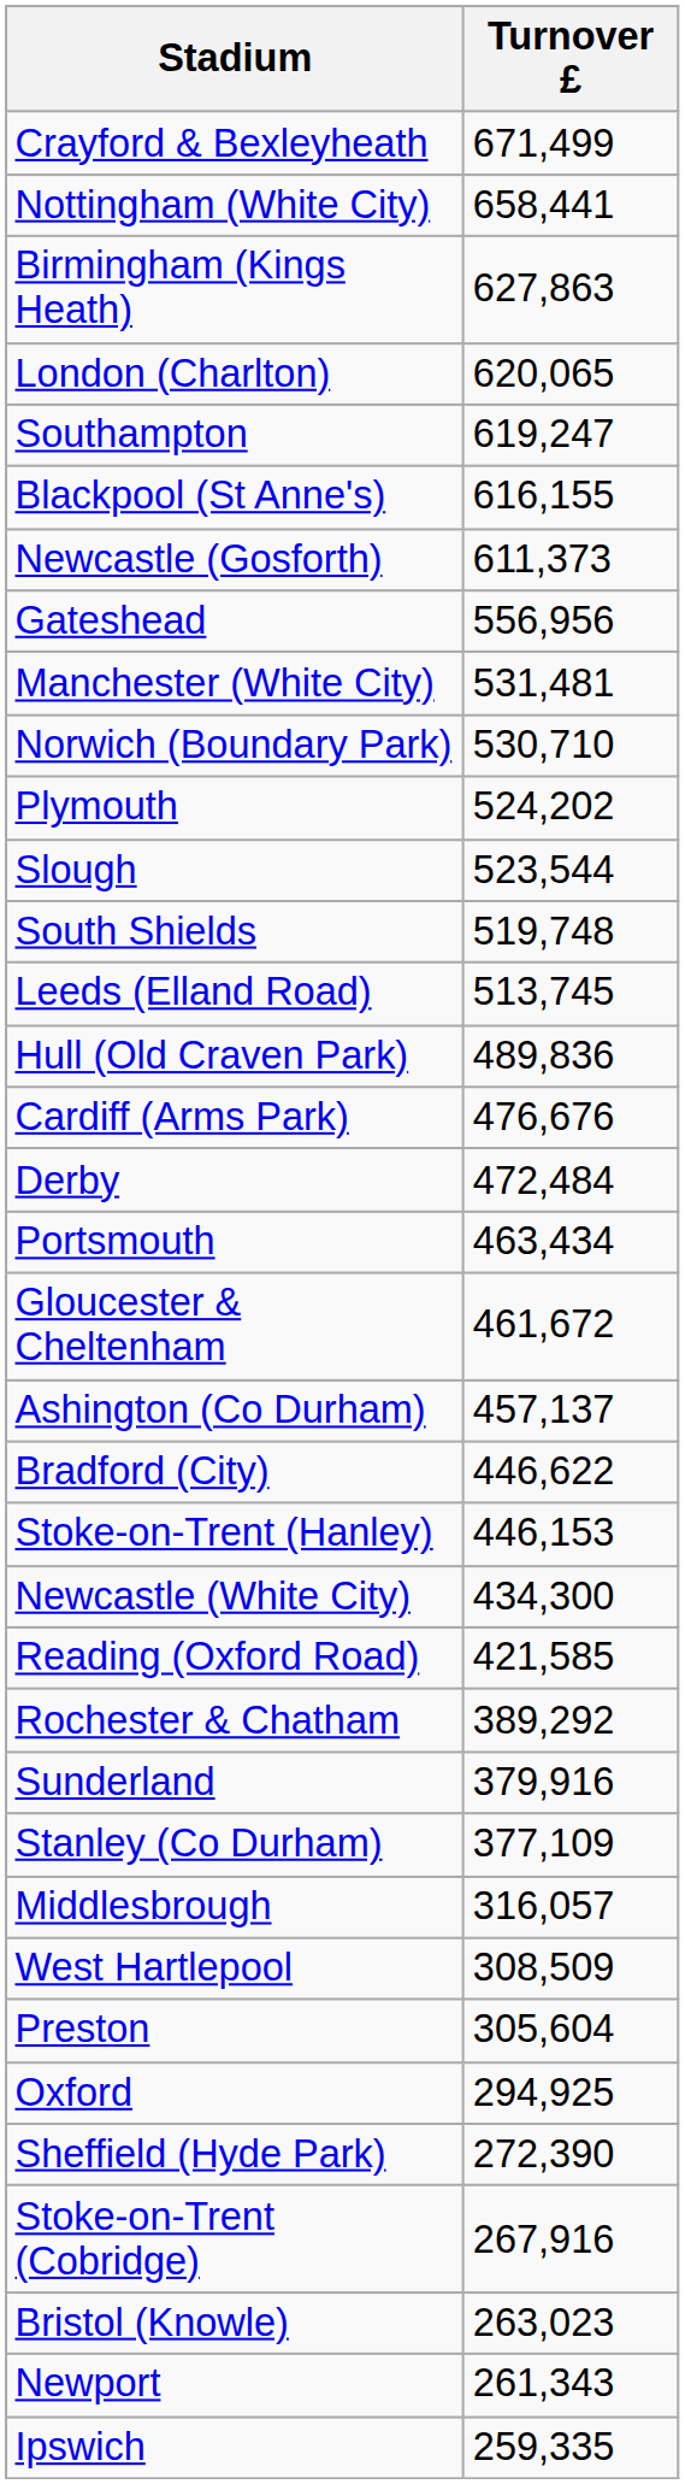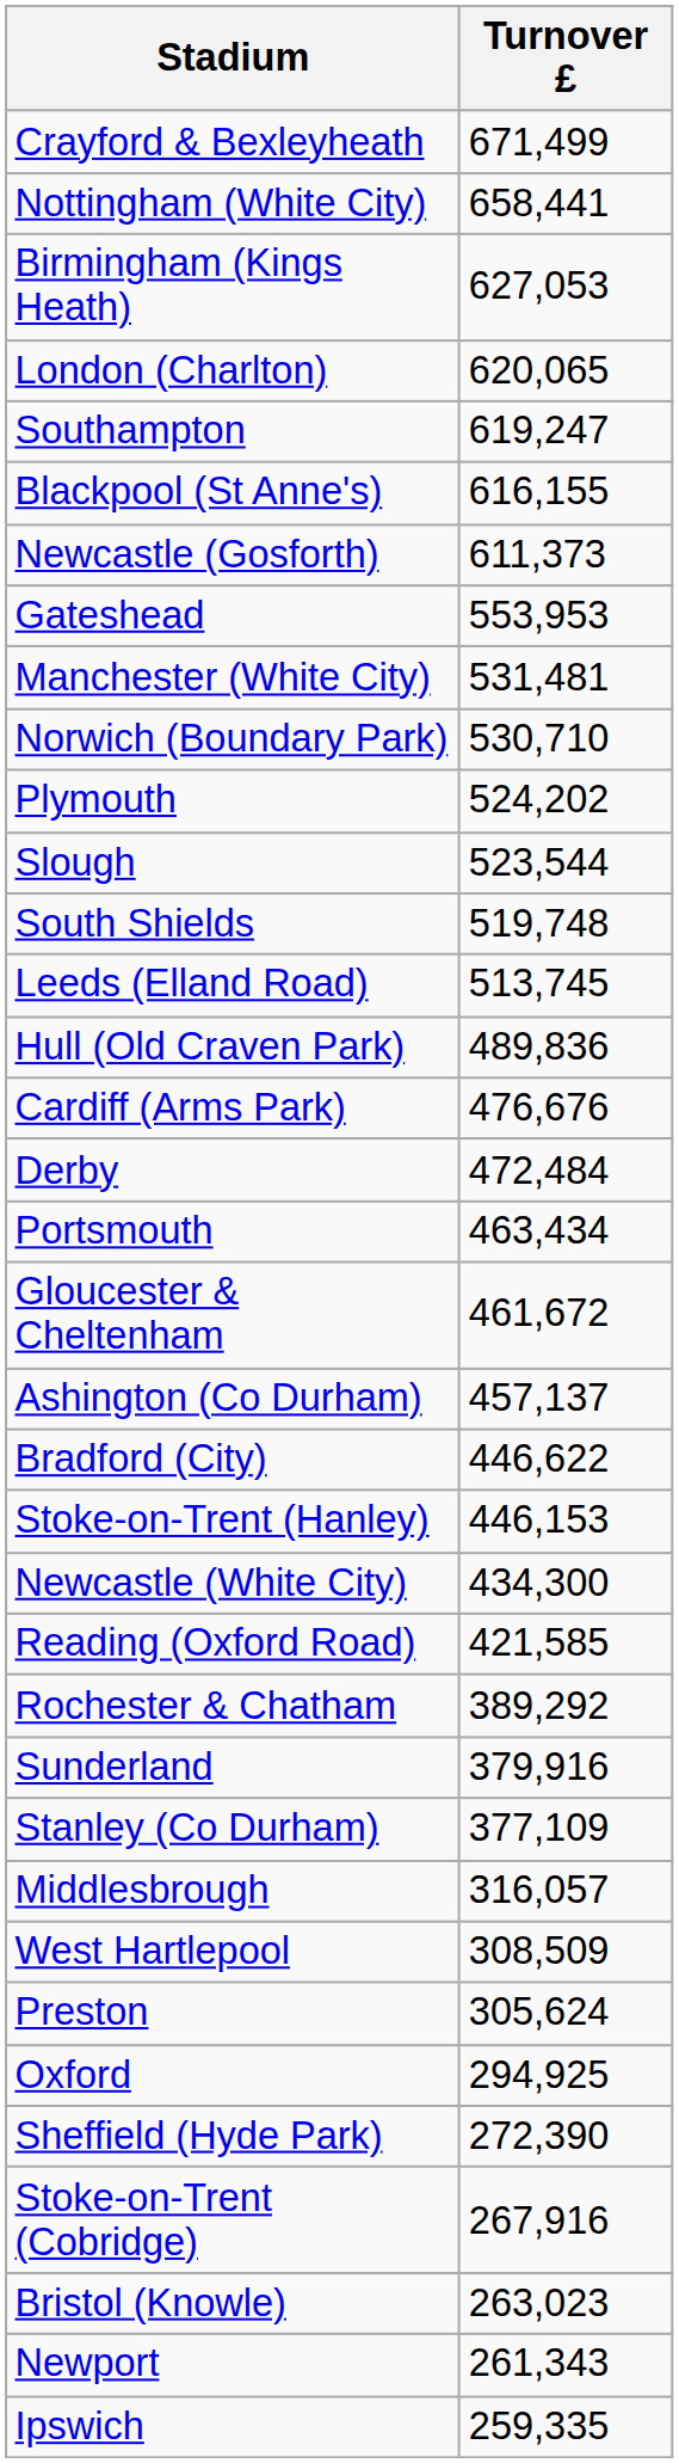Birmingham (Kings Heath) | Turnover £: 627,863 -> 627,053
Gateshead | Turnover £: 556,956 -> 553,953
Preston | Turnover £: 305,604 -> 305,624
